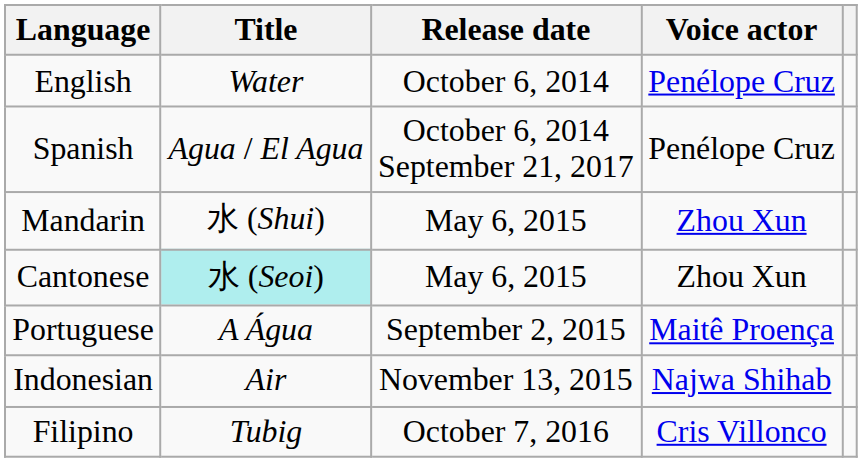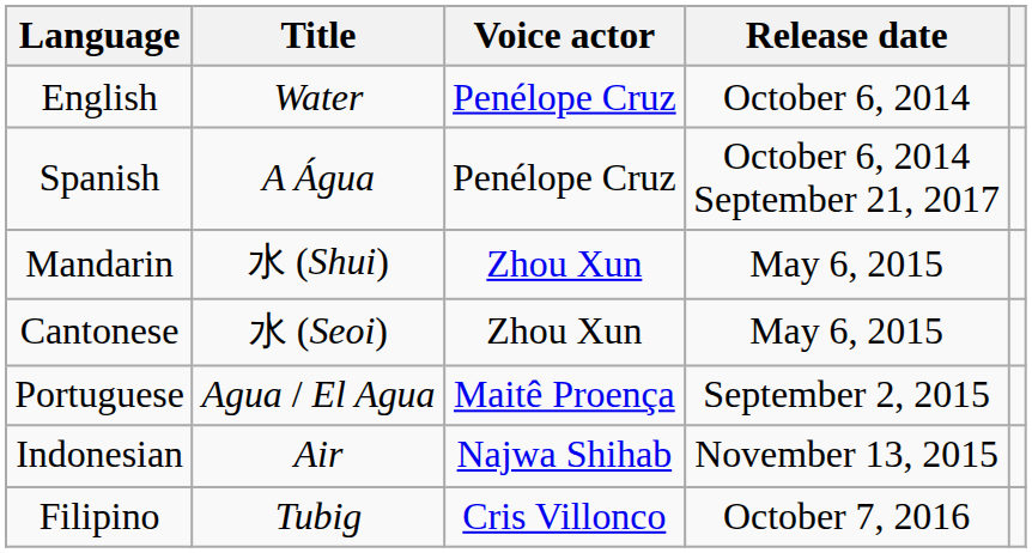columns swapped: Voice actor <-> Release date
Spanish | Title: Agua / El Agua -> A Água
Cantonese | Title: paleturquoise background -> no background
Portuguese | Title: A Água -> Agua / El Agua
